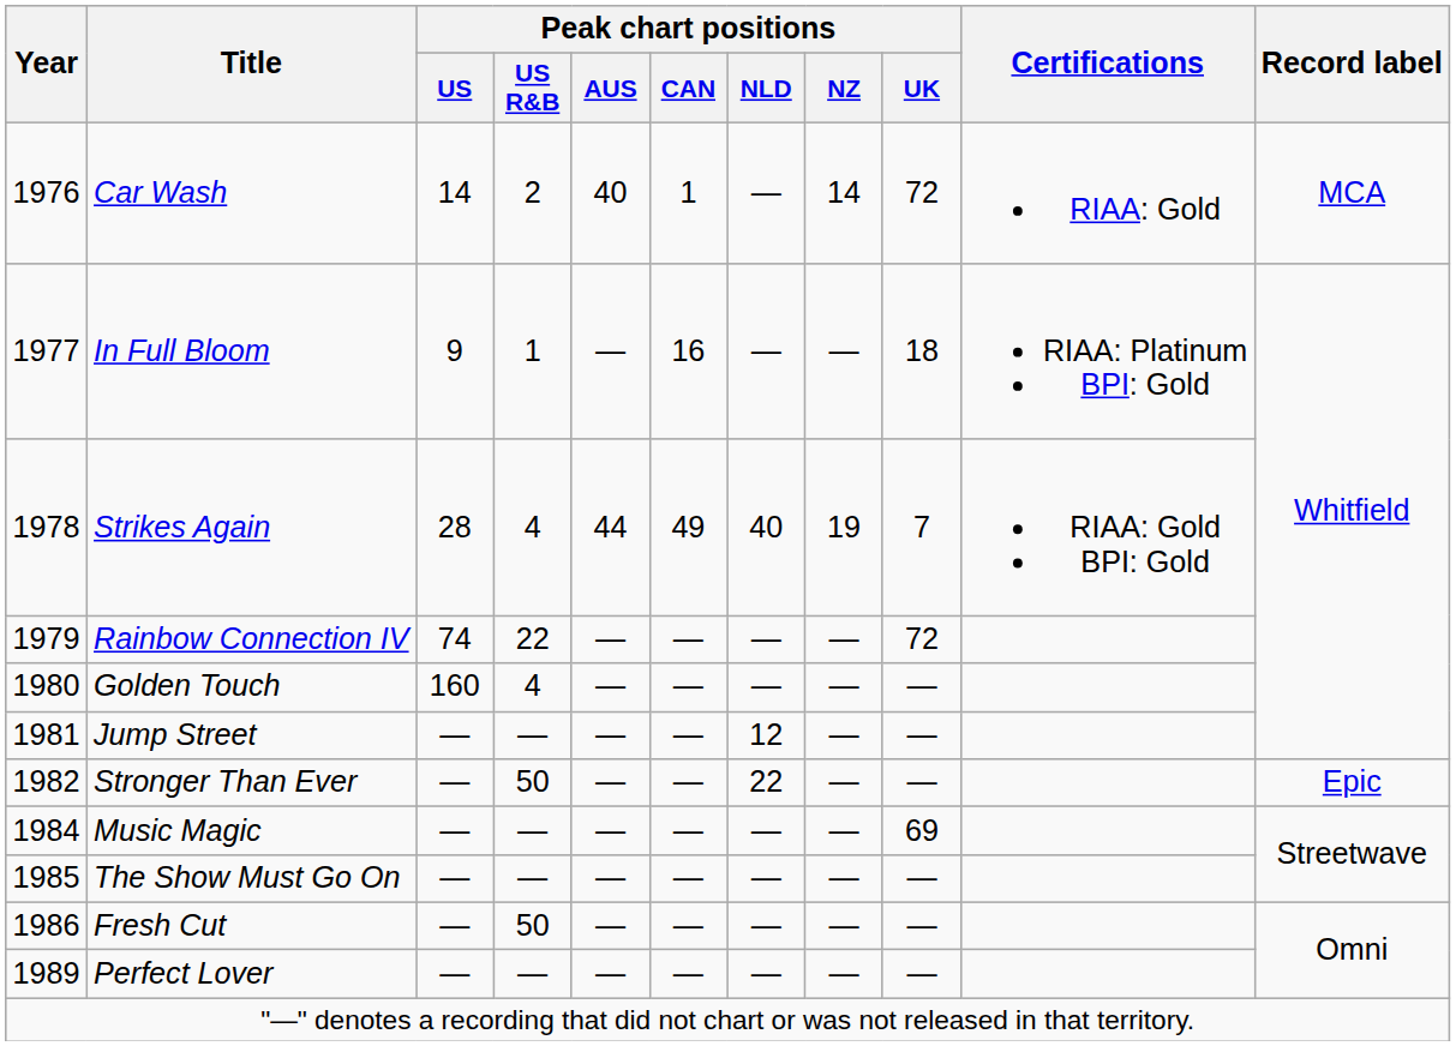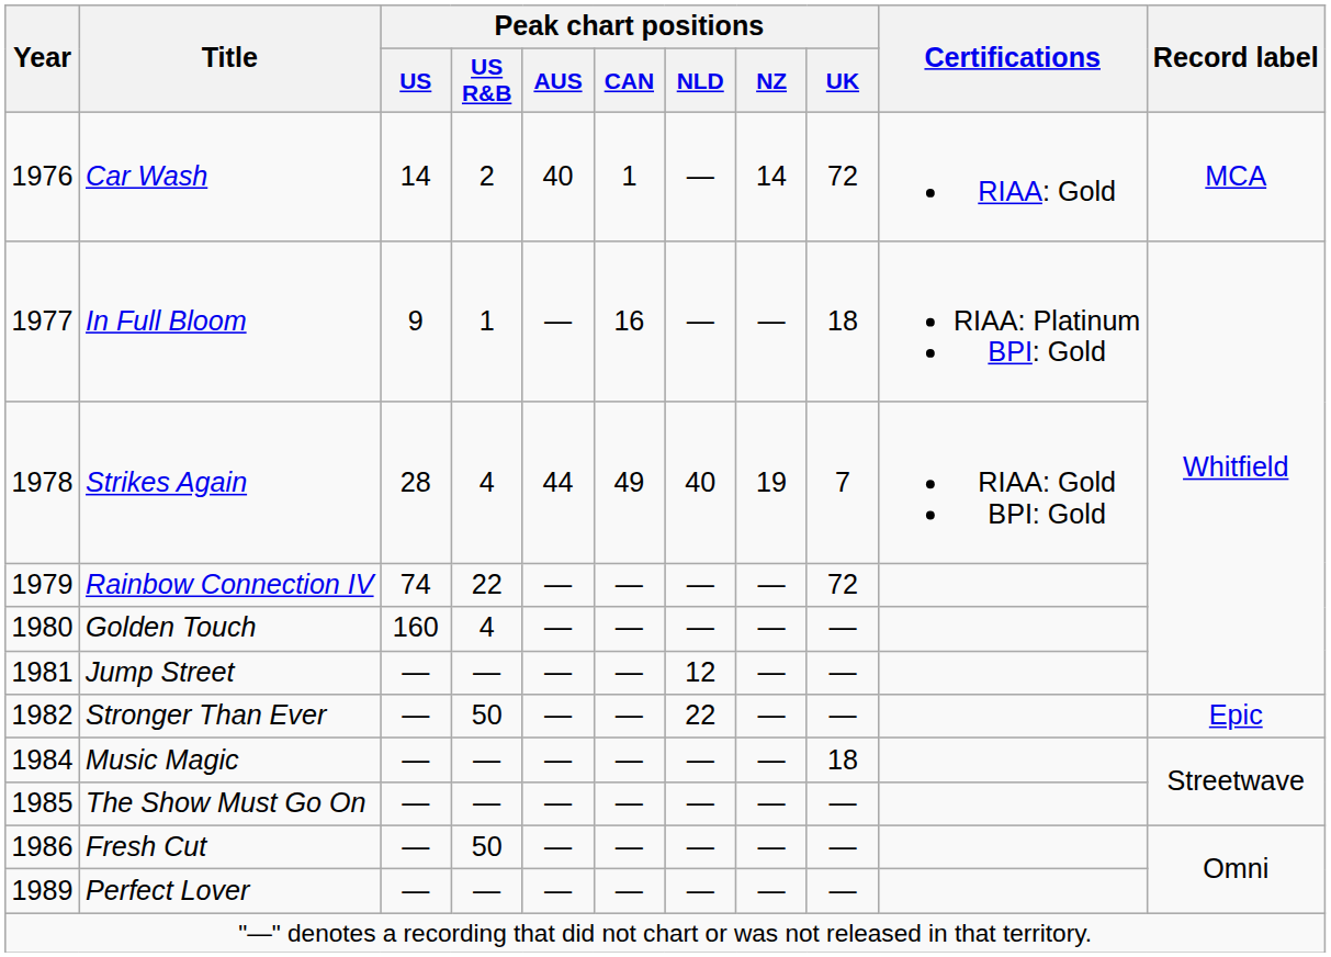Music Magic | Peak chart positions / UK: 69 -> 18
